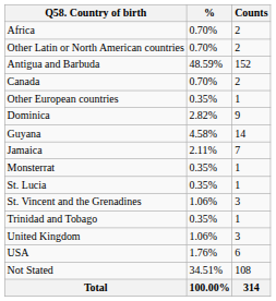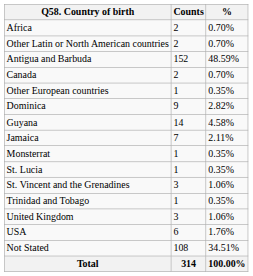columns swapped: Counts <-> %
